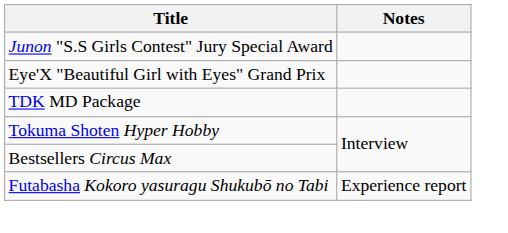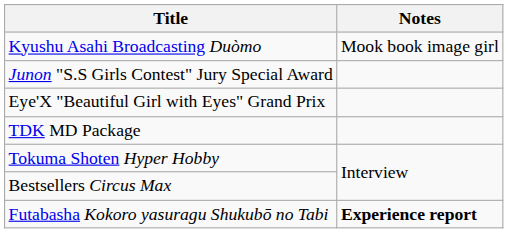+ row: Kyushu Asahi Broadcasting Duòmo | Mook book image girl
Futabasha Kokoro yasuragu Shukubō no Tabi | Notes: normal -> bold
